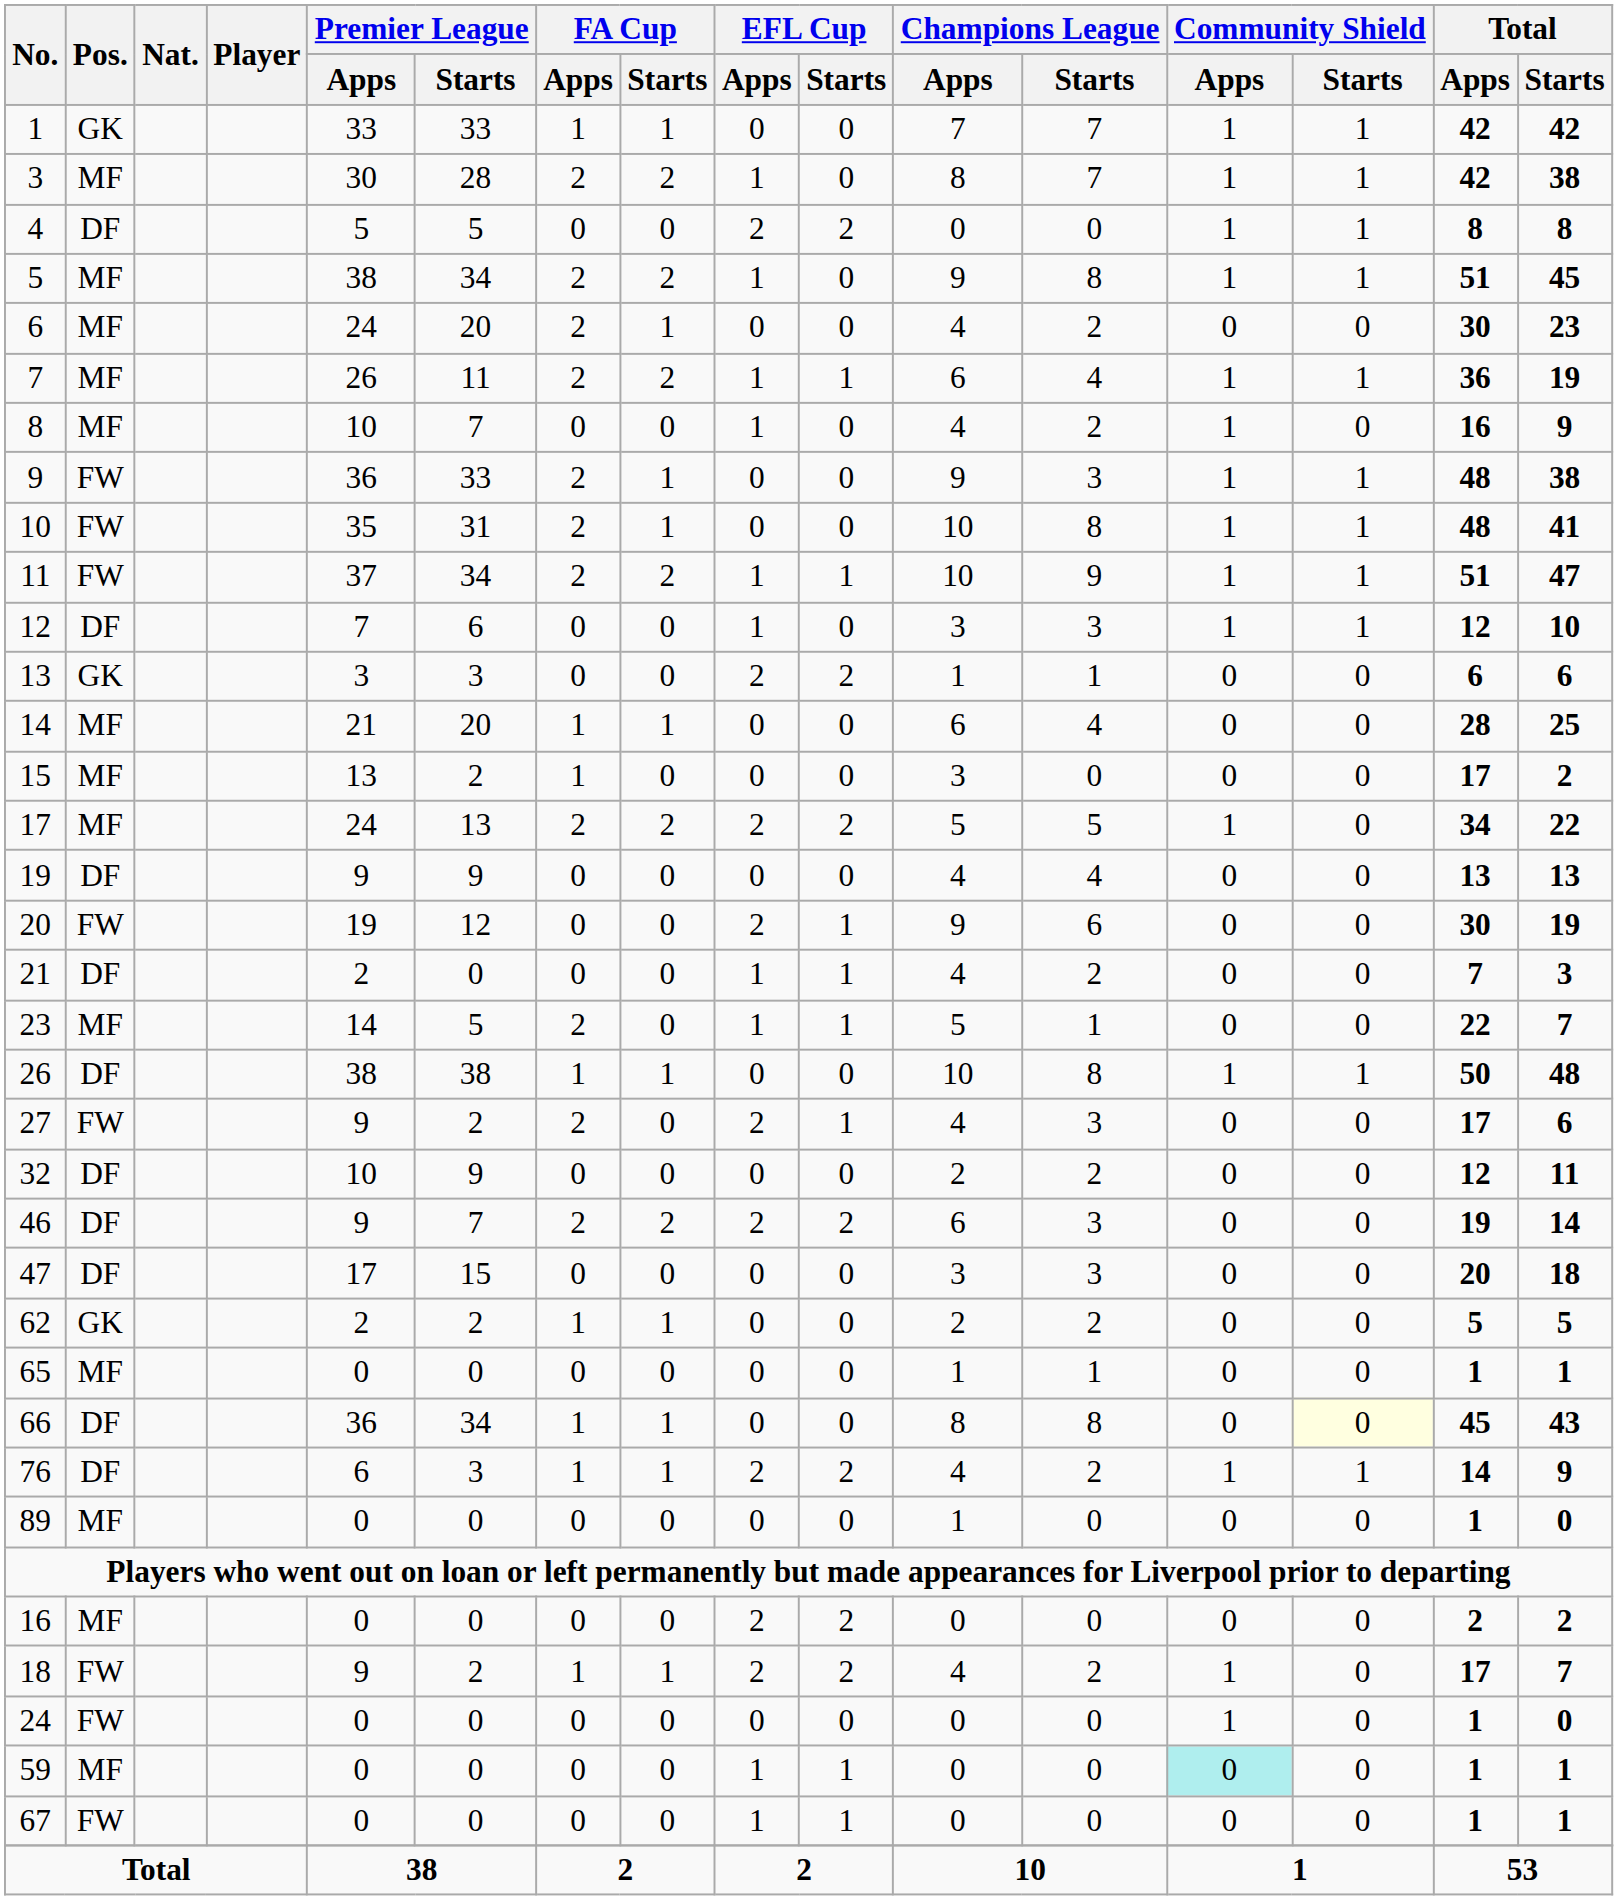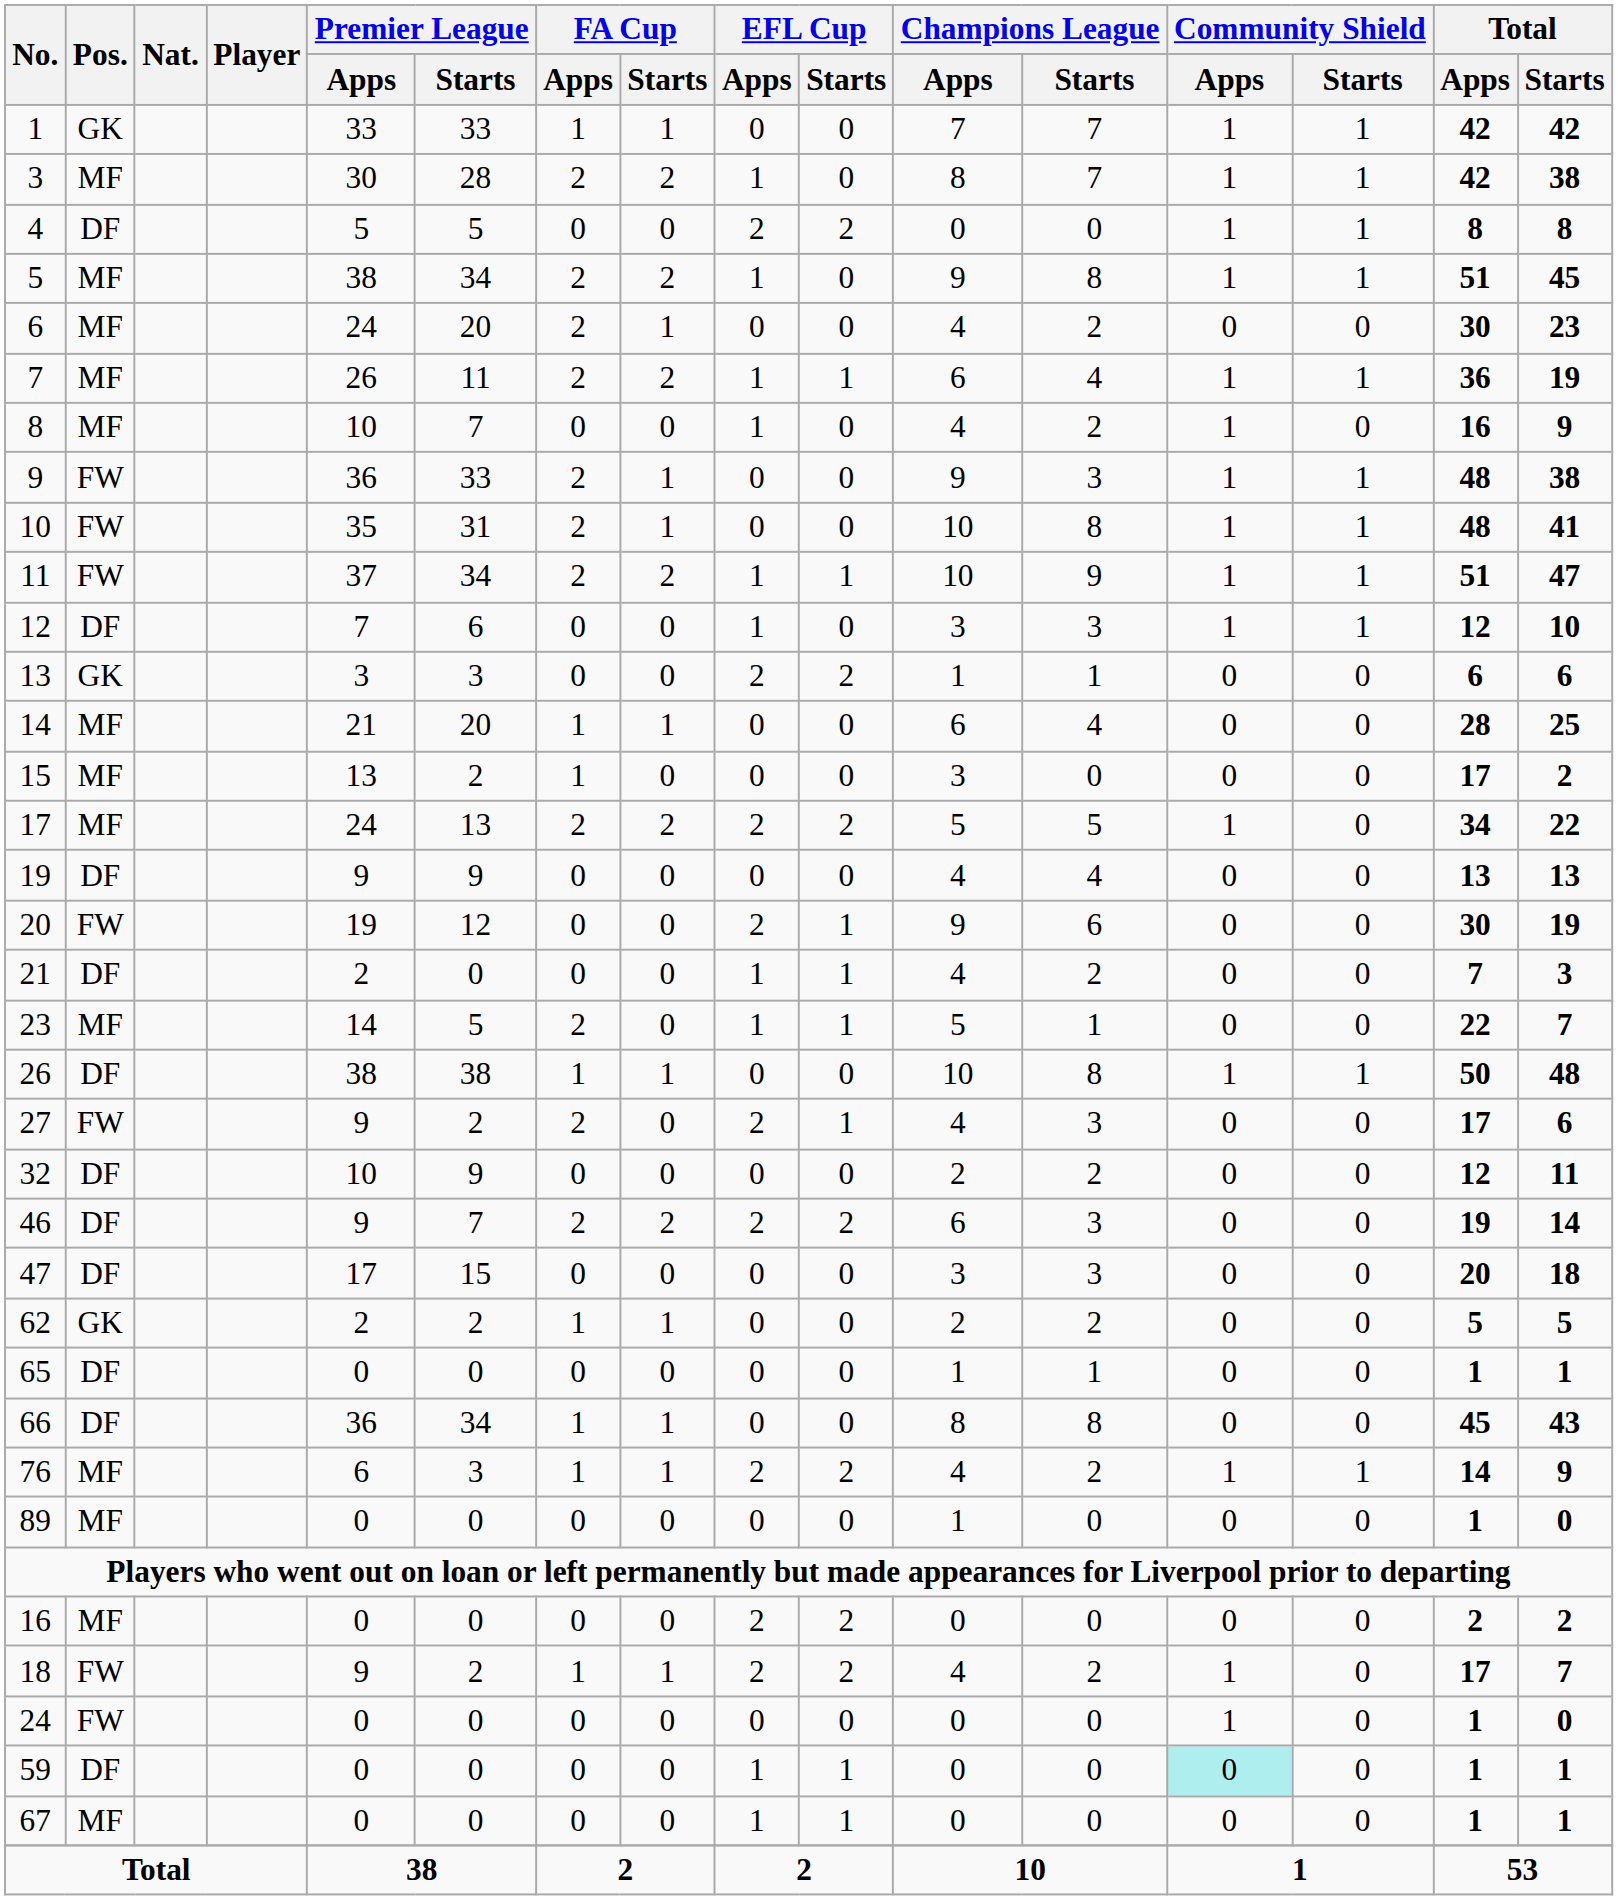65 | Pos.: MF -> DF
66 | Community Shield / Starts: lightyellow background -> no background
76 | Pos.: DF -> MF
59 | Pos.: MF -> DF
67 | Pos.: FW -> MF
